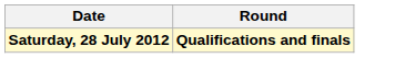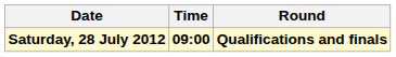+ column: Time | 09:00
